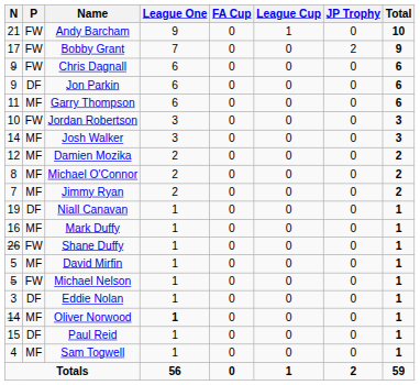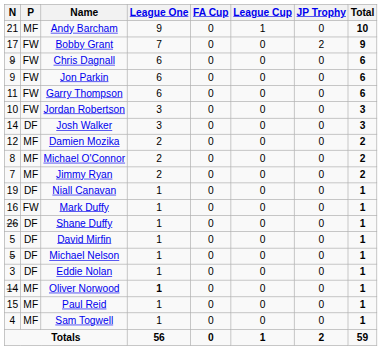Andy Barcham | P: FW -> MF
Jon Parkin | P: DF -> FW
Garry Thompson | P: MF -> FW
Josh Walker | P: MF -> DF
Mark Duffy | P: MF -> FW
Shane Duffy | P: FW -> DF
David Mirfin | P: MF -> DF
Michael Nelson | P: FW -> DF
Paul Reid | P: DF -> MF
